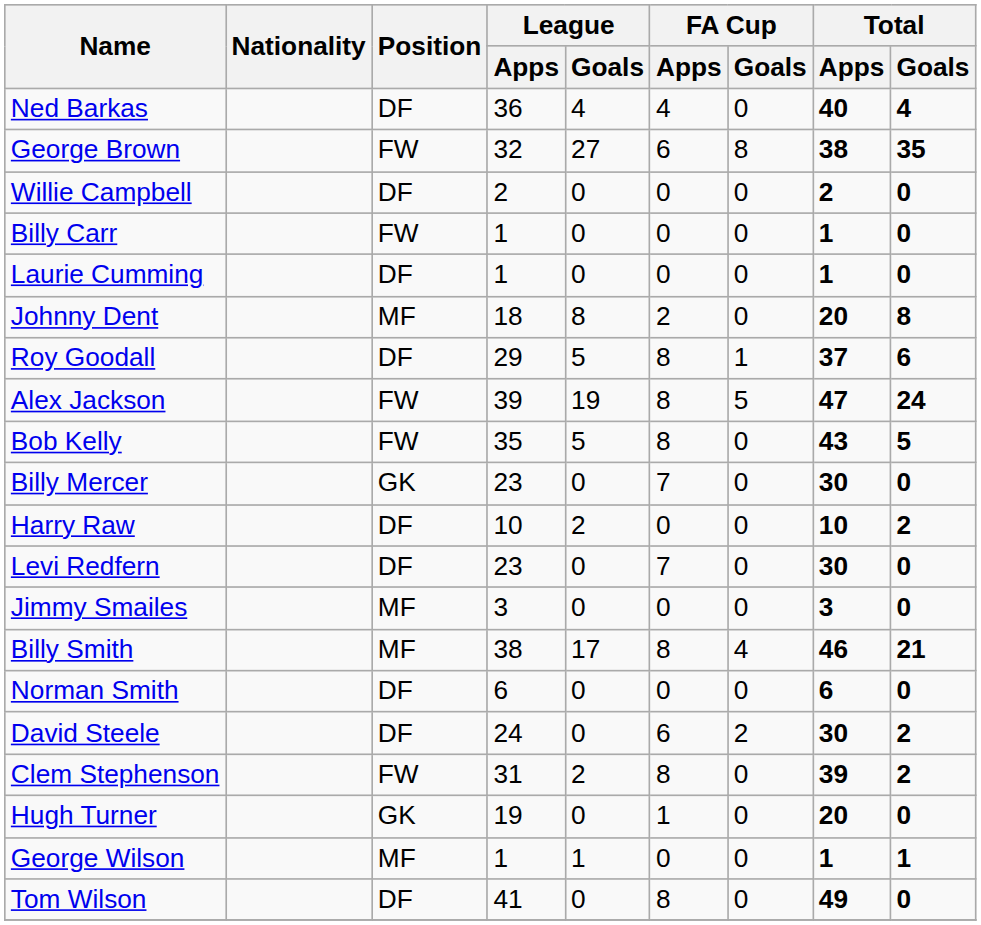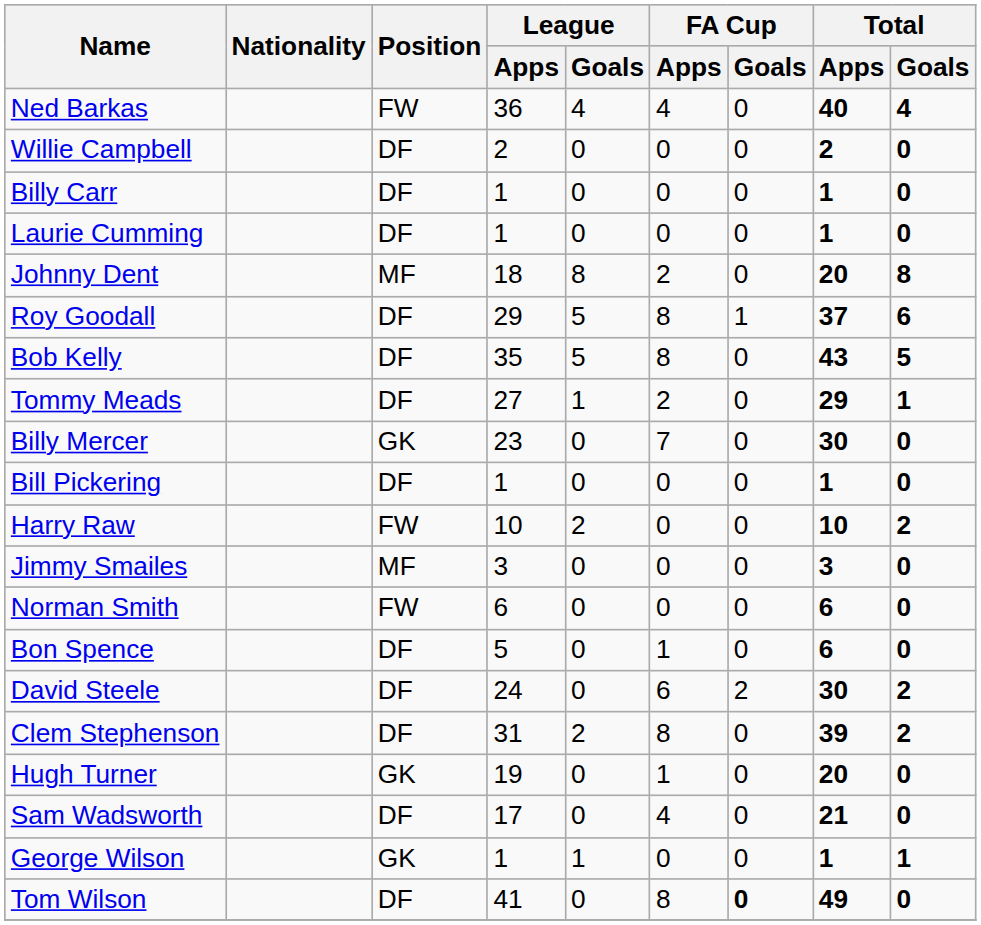Ned Barkas | Position: DF -> FW
- row: George Brown | FW | 32 | 27 | 6 | 8 | 38 | 35
Billy Carr | Position: FW -> DF
- row: Alex Jackson | FW | 39 | 19 | 8 | 5 | 47 | 24
Bob Kelly | Position: FW -> DF
+ row: Tommy Meads | DF | 27 | 1 | 2 | 0 | 29 | 1
+ row: Bill Pickering | DF | 1 | 0 | 0 | 0 | 1 | 0
Harry Raw | Position: DF -> FW
- row: Levi Redfern | DF | 23 | 0 | 7 | 0 | 30 | 0
- row: Billy Smith | MF | 38 | 17 | 8 | 4 | 46 | 21
Norman Smith | Position: DF -> FW
+ row: Bon Spence | DF | 5 | 0 | 1 | 0 | 6 | 0
Clem Stephenson | Position: FW -> DF
+ row: Sam Wadsworth | DF | 17 | 0 | 4 | 0 | 21 | 0
George Wilson | Position: MF -> GK
Tom Wilson | FA Cup / Goals: normal -> bold
